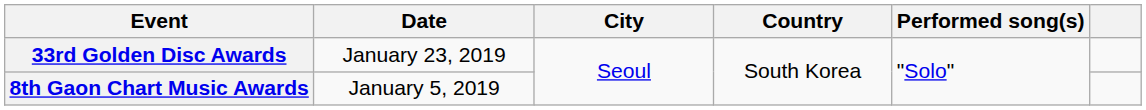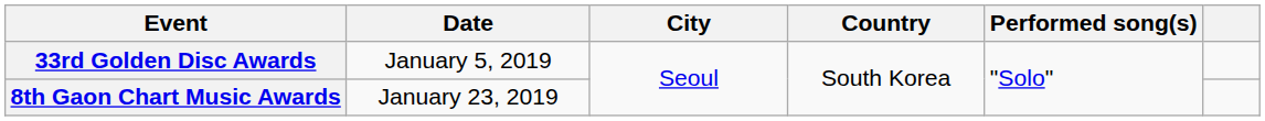33rd Golden Disc Awards | Date: January 23, 2019 -> January 5, 2019
8th Gaon Chart Music Awards | Date: January 5, 2019 -> January 23, 2019
